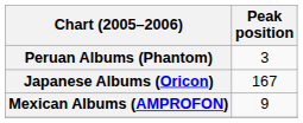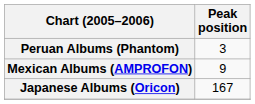rows swapped: Japanese Albums (Oricon) <-> Mexican Albums (AMPROFON)
